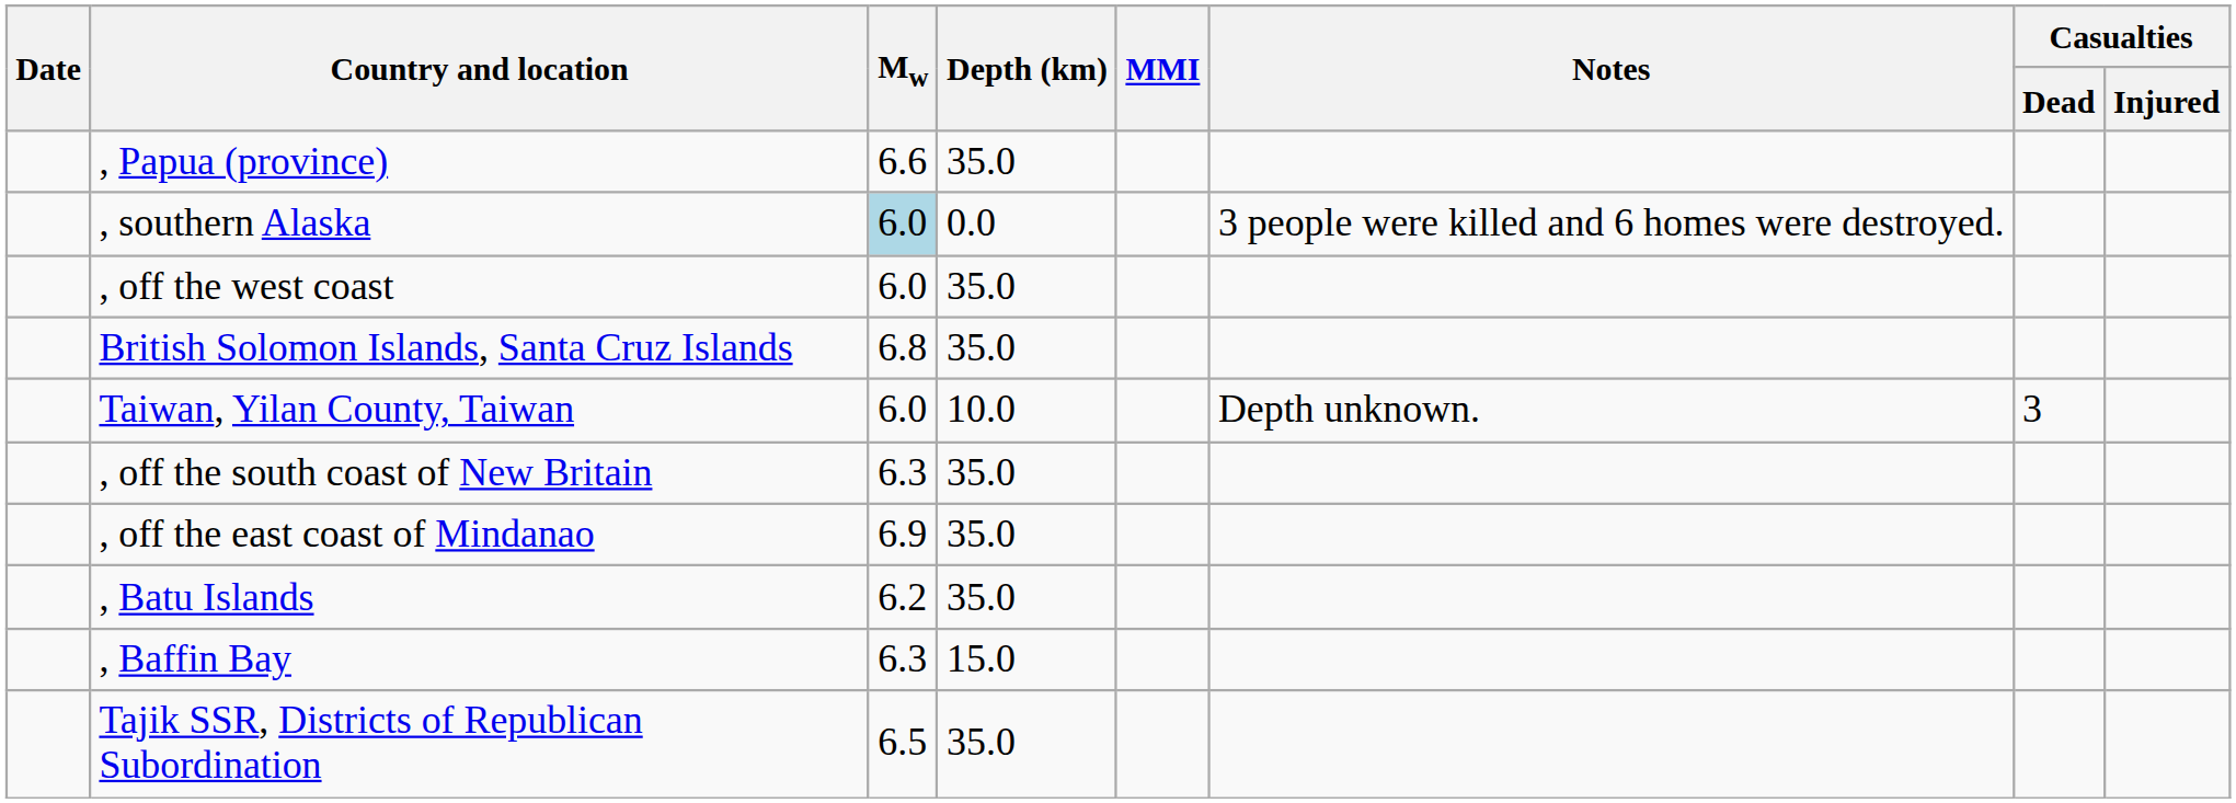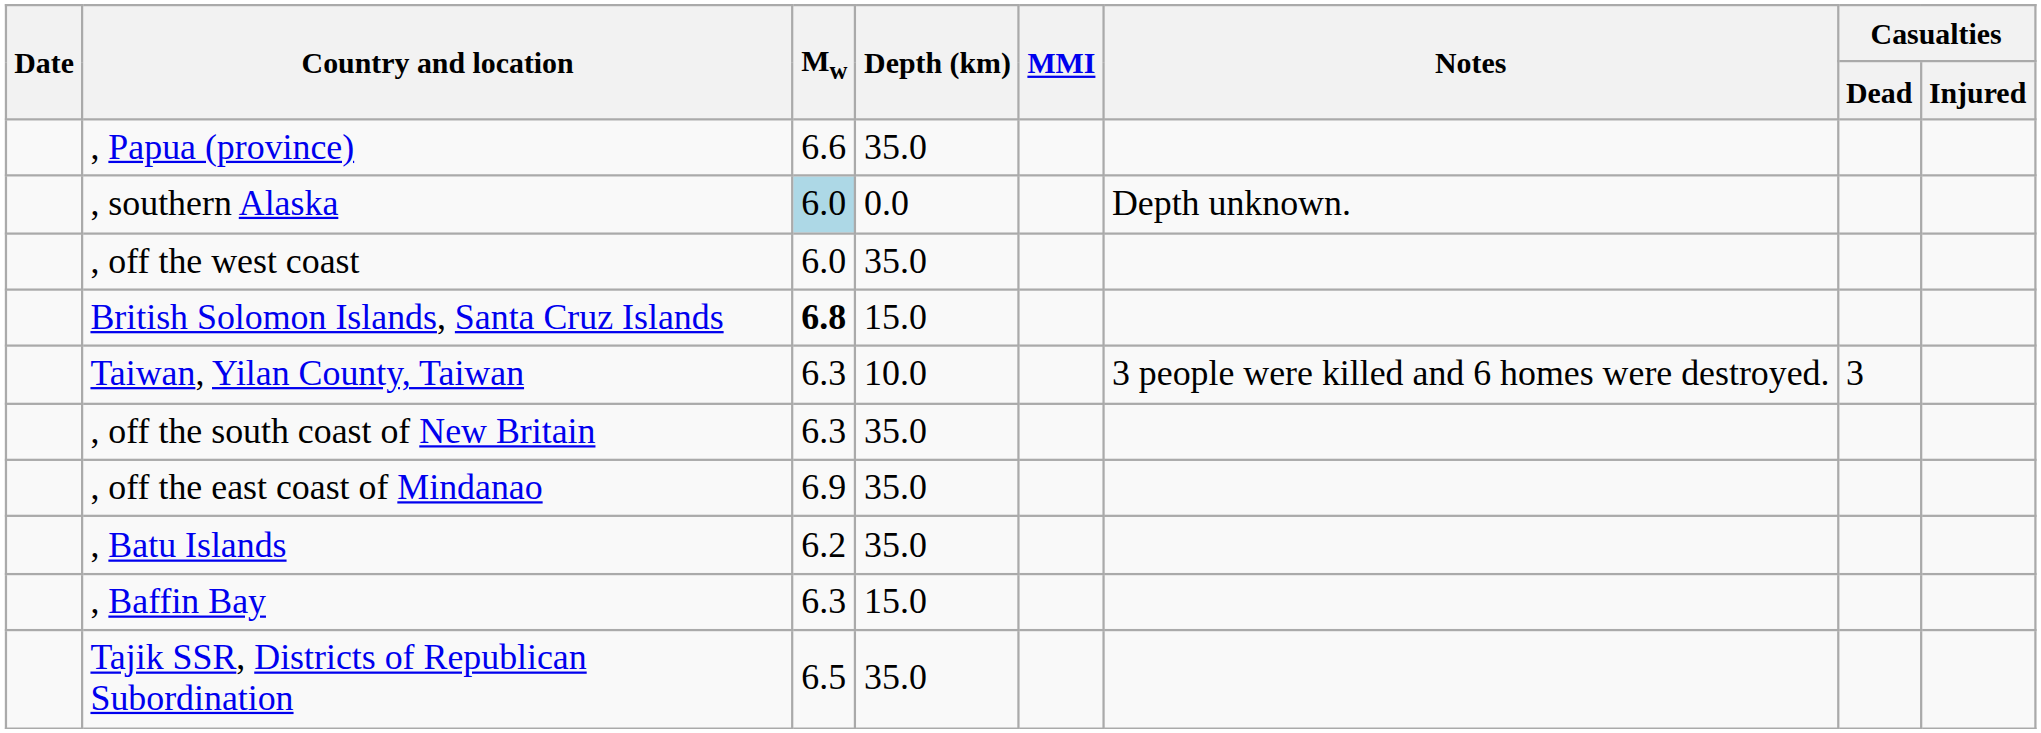, southern Alaska | Notes: 3 people were killed and 6 homes were destroyed. -> Depth unknown.
British Solomon Islands, Santa Cruz Islands | Mw: normal -> bold
British Solomon Islands, Santa Cruz Islands | Depth (km): 35.0 -> 15.0
Taiwan, Yilan County, Taiwan | Mw: 6.0 -> 6.3
Taiwan, Yilan County, Taiwan | Notes: Depth unknown. -> 3 people were killed and 6 homes were destroyed.
